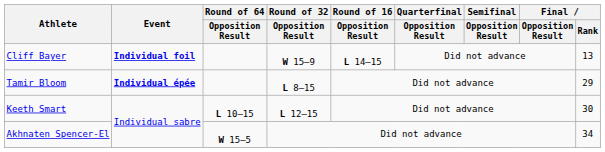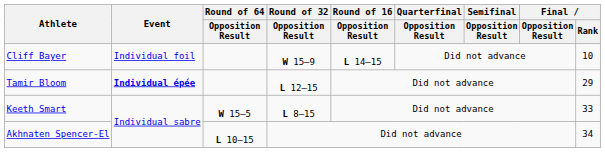Cliff Bayer | Event: bold -> normal
Cliff Bayer | Final / Rank: 13 -> 10
Tamir Bloom | Round of 32 / Opposition Result: L 8–15 -> L 12–15
Keeth Smart | Round of 64 / Opposition Result: L 10–15 -> W 15–5
Keeth Smart | Round of 32 / Opposition Result: L 12–15 -> L 8–15
Keeth Smart | Final / Rank: 30 -> 33
Akhnaten Spencer-El | Round of 64 / Opposition Result: W 15–5 -> L 10–15
